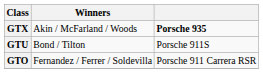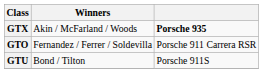rows swapped: GTO <-> GTU
